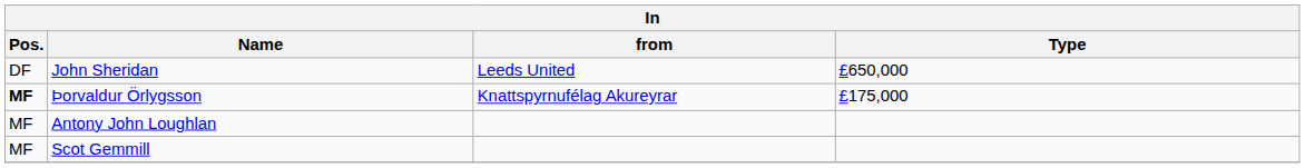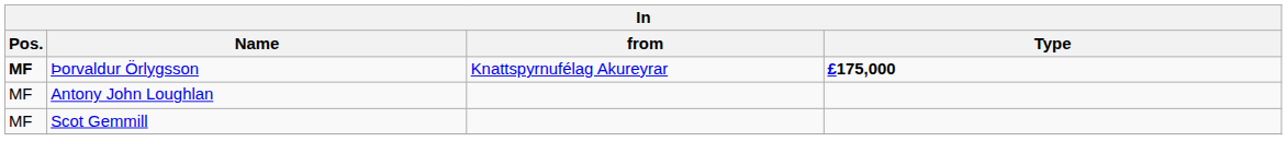- row: DF | John Sheridan | Leeds United | £650,000
Þorvaldur Örlygsson | Type: normal -> bold
